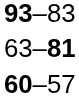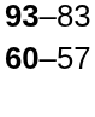- row: 63–81
